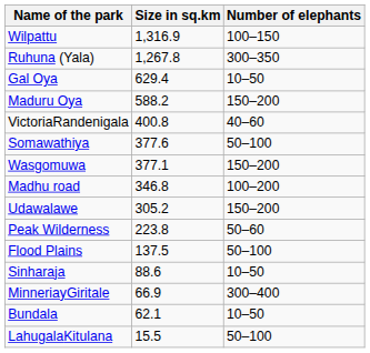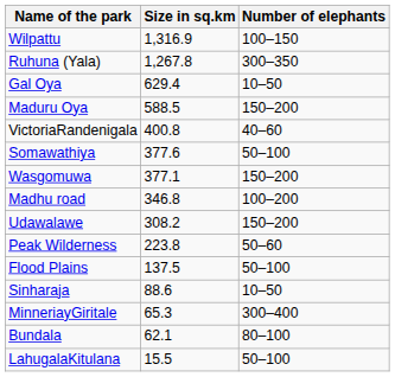Maduru Oya | Size in sq.km: 588.2 -> 588.5
Udawalawe | Size in sq.km: 305.2 -> 308.2
MinneriayGiritale | Size in sq.km: 66.9 -> 65.3
Bundala | Number of elephants: 10–50 -> 80–100
